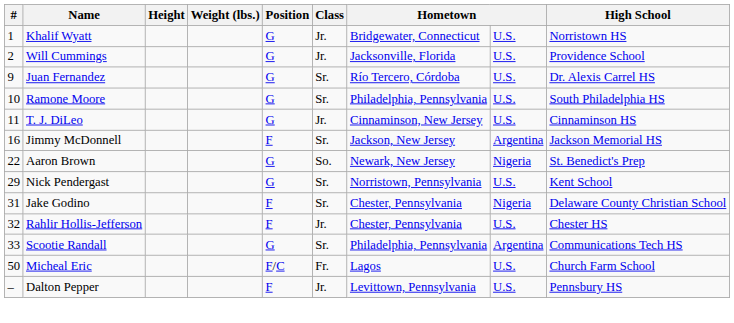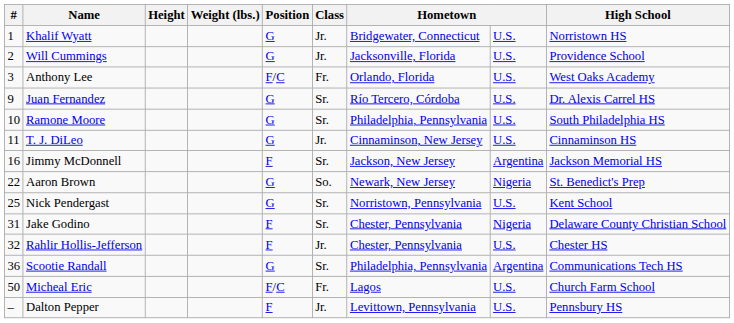+ row: 3 | Anthony Lee | F/C | Fr. | Orlando, Florida | U.S. | West Oaks Academy
Nick Pendergast | #: 29 -> 25
Scootie Randall | #: 33 -> 36
